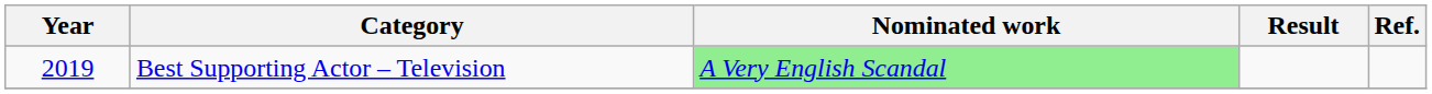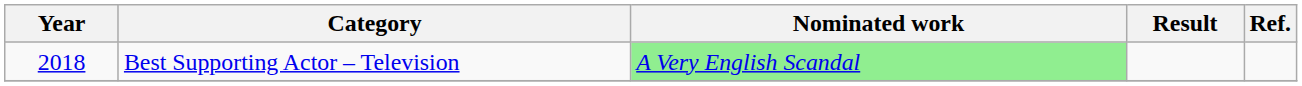Best Supporting Actor – Television | Year: 2019 -> 2018
